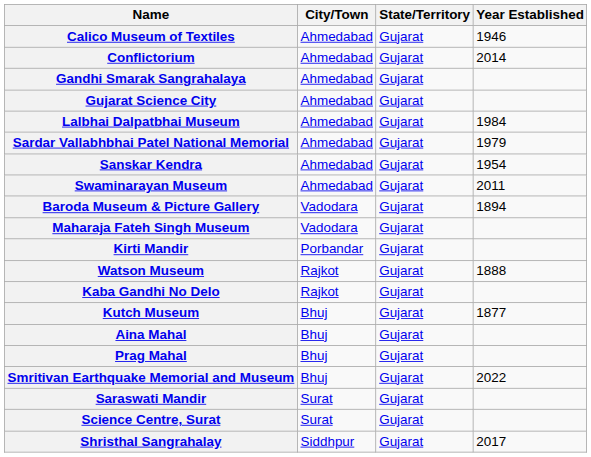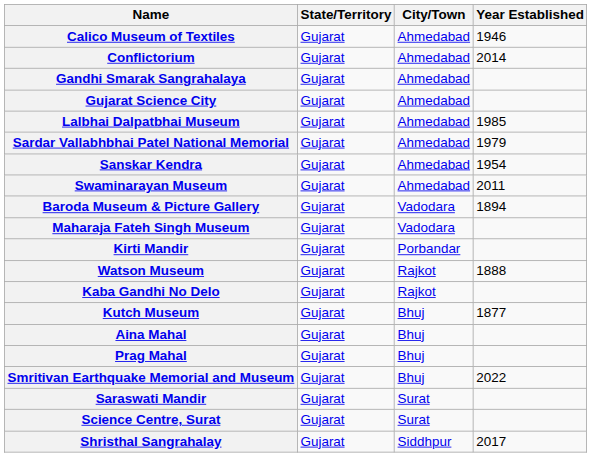columns swapped: City/Town <-> State/Territory
Lalbhai Dalpatbhai Museum | Year Established: 1984 -> 1985
